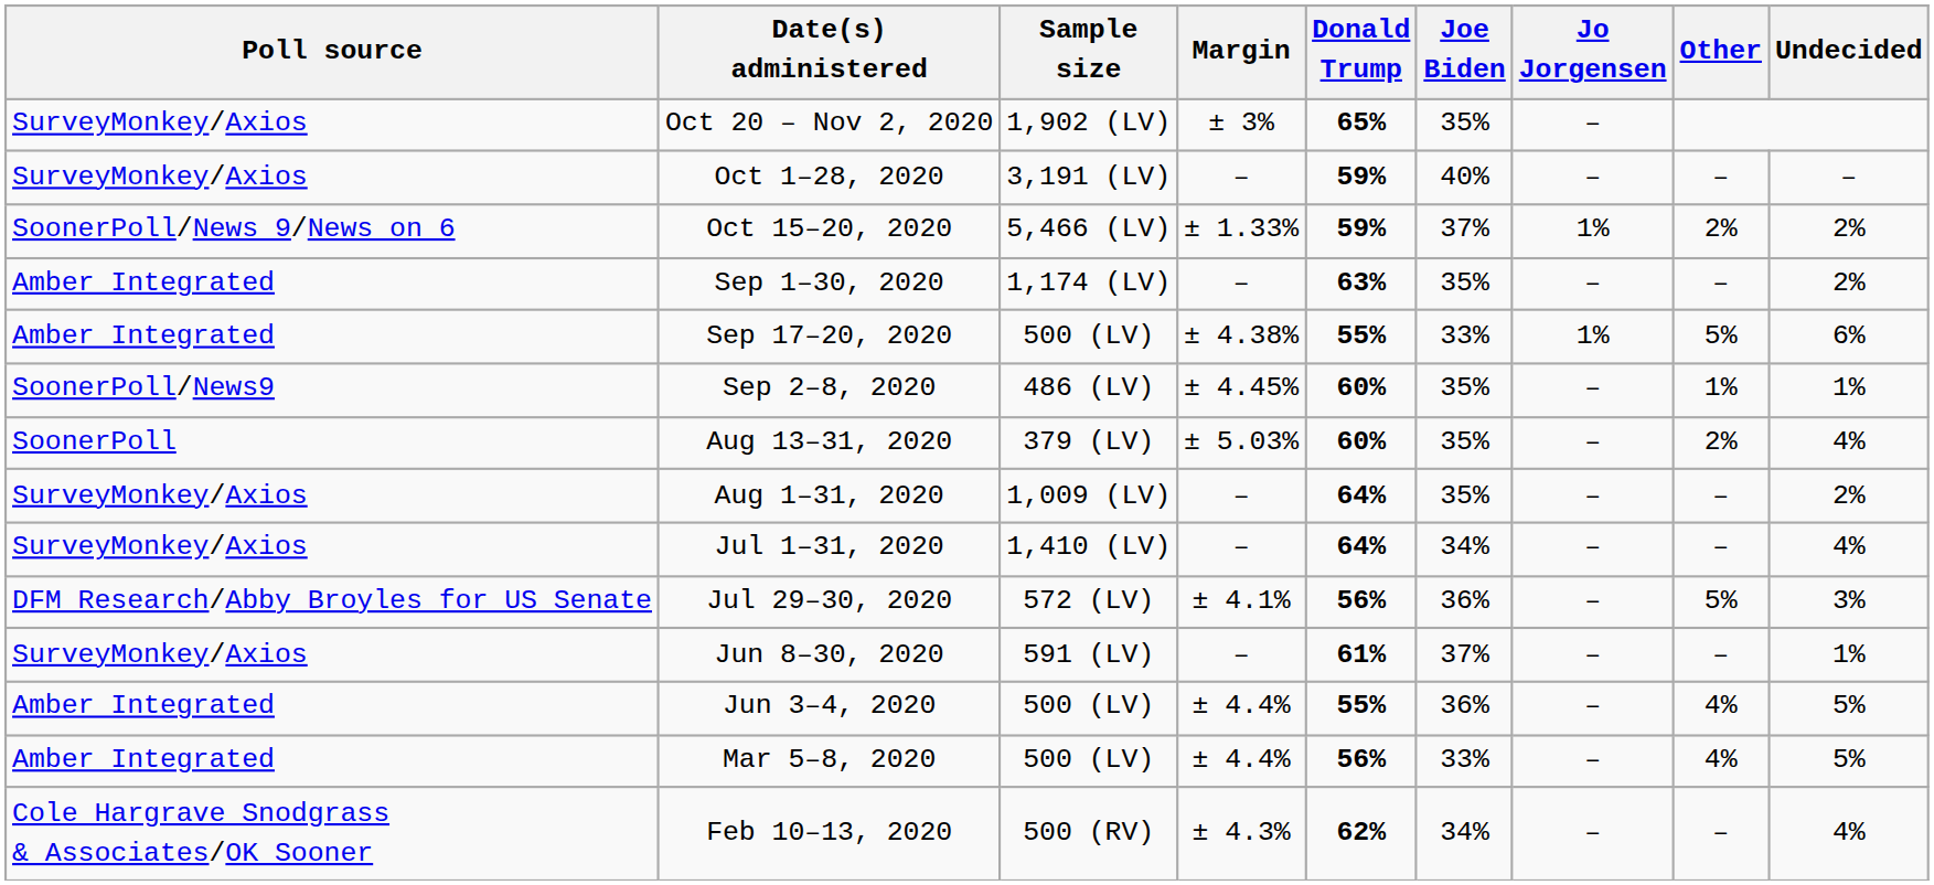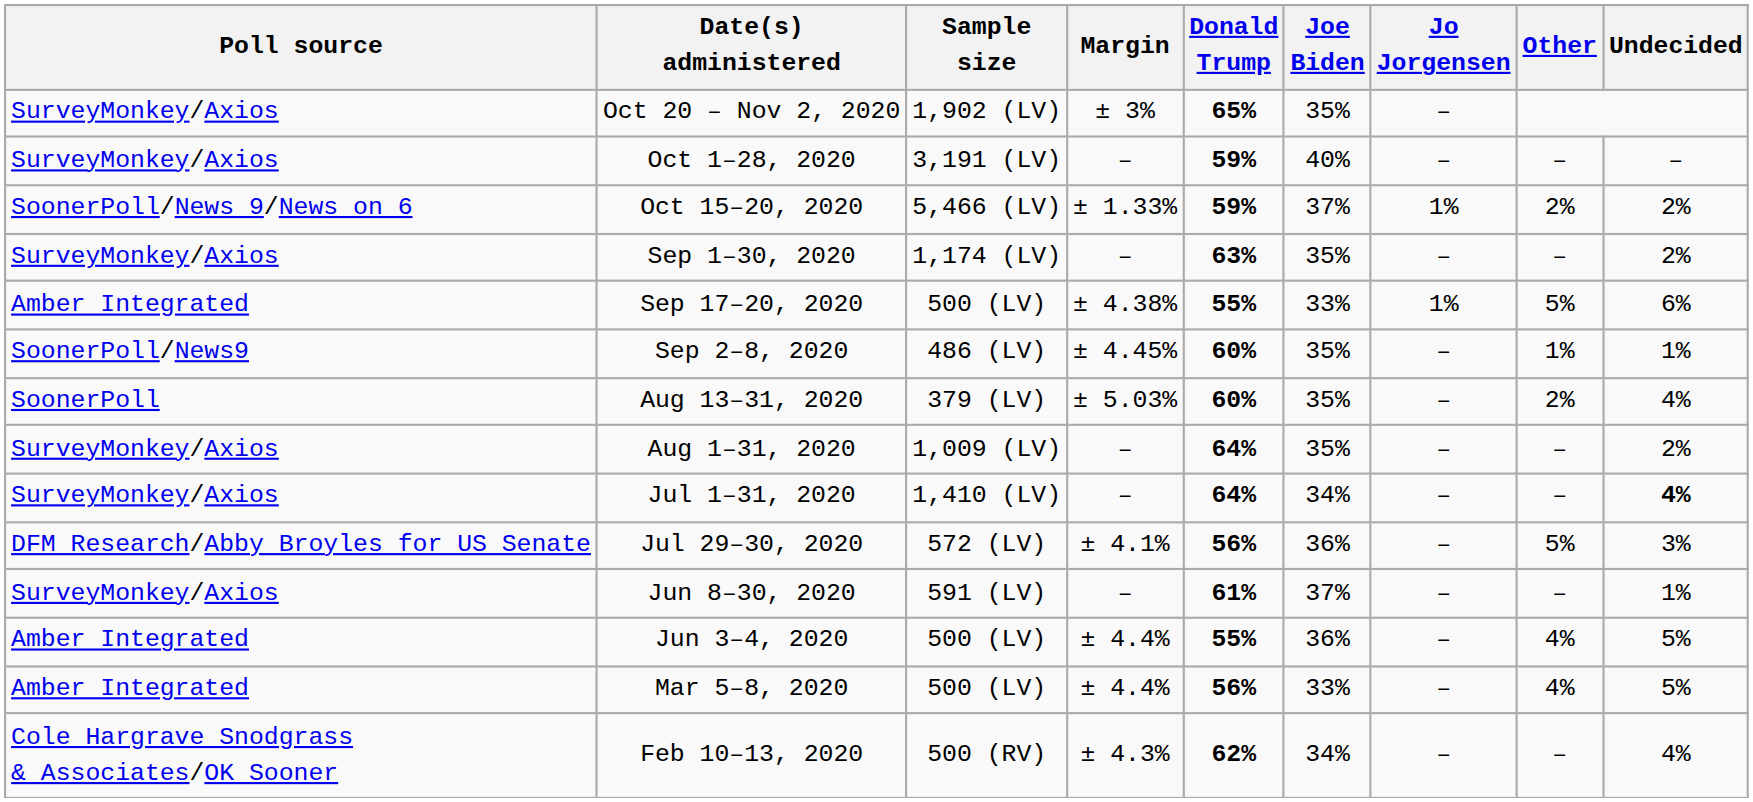Sep 1–30, 2020 | Poll source: Amber Integrated -> SurveyMonkey/Axios
Jul 1–31, 2020 | Undecided: normal -> bold
